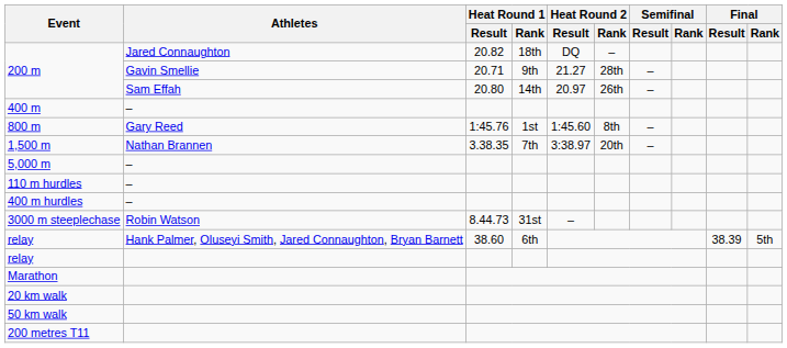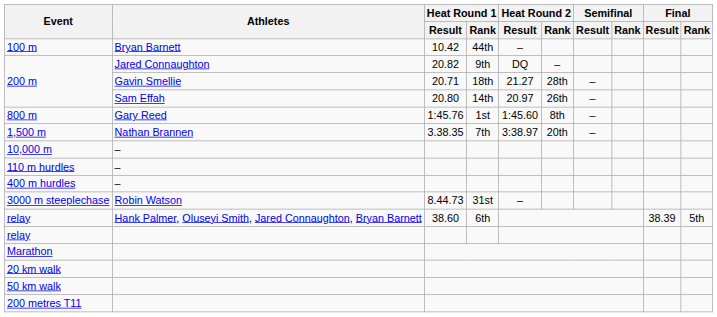+ row: 100 m | Bryan Barnett | 10.42 | 44th | –
200 m / Jared Connaughton | Heat Round 1 / Rank: 18th -> 9th
200 m / Gavin Smellie | Heat Round 1 / Rank: 9th -> 18th
- row: 400 m | –
- row: 5,000 m | –
+ row: 10,000 m | –
